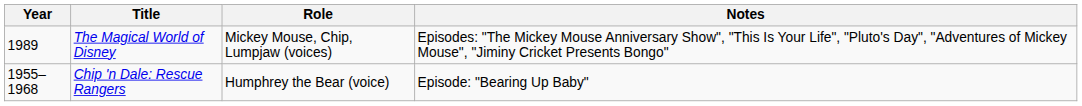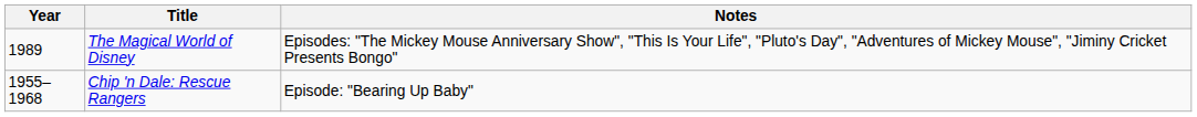- column: Role | Mickey Mouse, Chip, Lumpjaw (voices) | Humphrey the Bear (voice)
